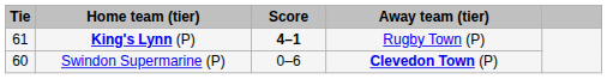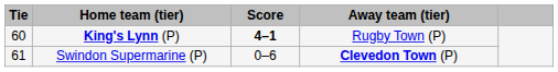King's Lynn (P) | Tie: 61 -> 60
Swindon Supermarine (P) | Tie: 60 -> 61
